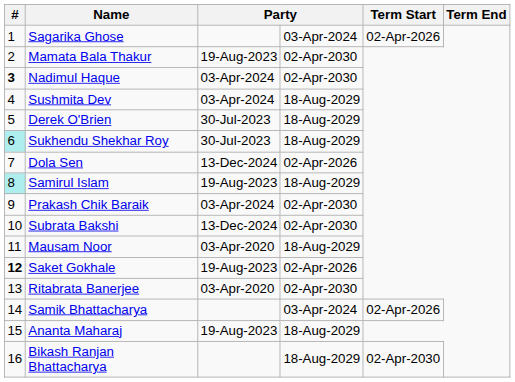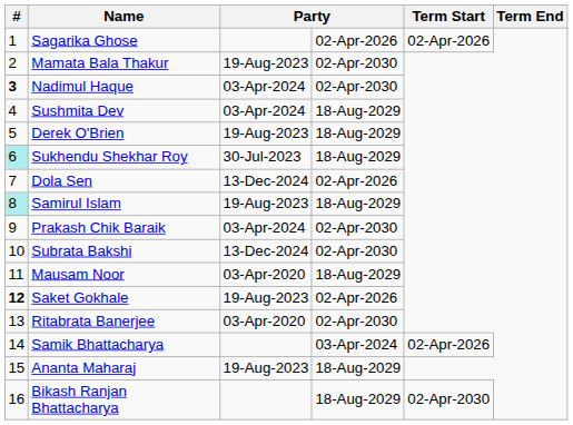Sagarika Ghose | column 4: 03-Apr-2024 -> 02-Apr-2026
Derek O'Brien | column 3: 30-Jul-2023 -> 19-Aug-2023
